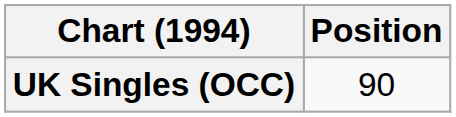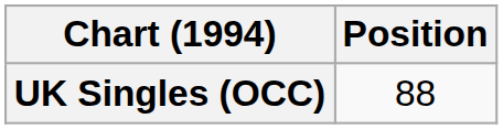UK Singles (OCC) | Position: 90 -> 88
